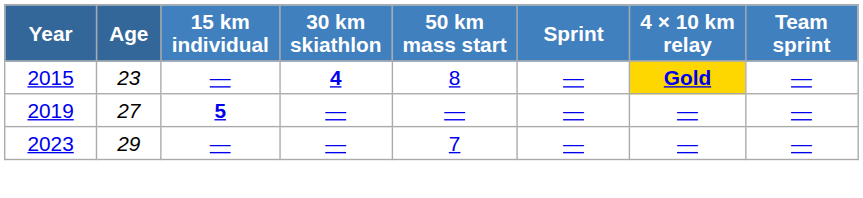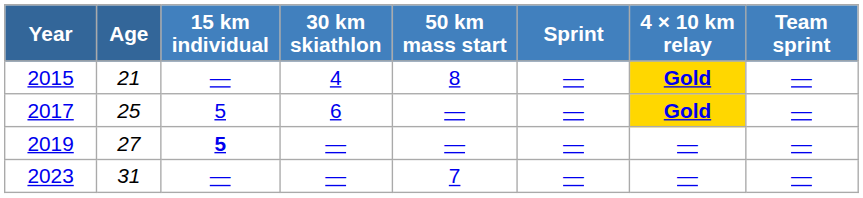2015 | Age: 23 -> 21
2015 | 30 km skiathlon: bold -> normal
+ row: 2017 | 25 | 5 | 6 | — | — | Gold | —
2023 | Age: 29 -> 31
